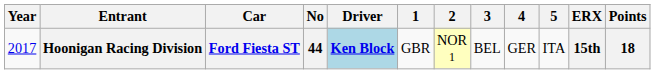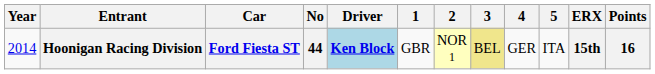Hoonigan Racing Division | Year: 2017 -> 2014
Hoonigan Racing Division | 3: no background -> khaki background
Hoonigan Racing Division | Points: 18 -> 16
